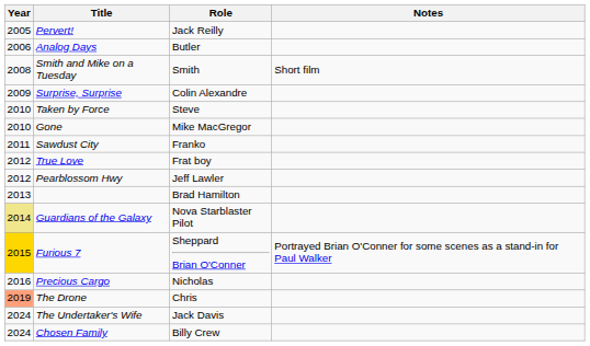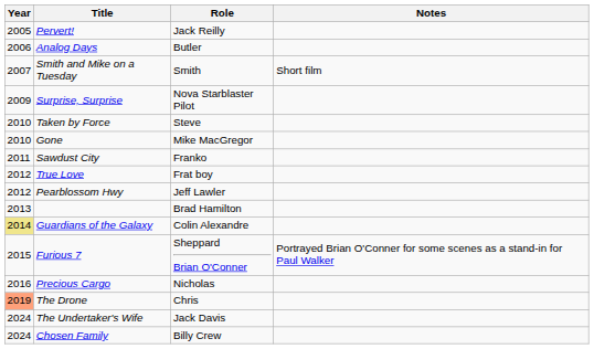Smith and Mike on a Tuesday | Year: 2008 -> 2007
Surprise, Surprise | Role: Colin Alexandre -> Nova Starblaster Pilot
Guardians of the Galaxy | Role: Nova Starblaster Pilot -> Colin Alexandre
Furious 7 | Year: gold background -> no background
